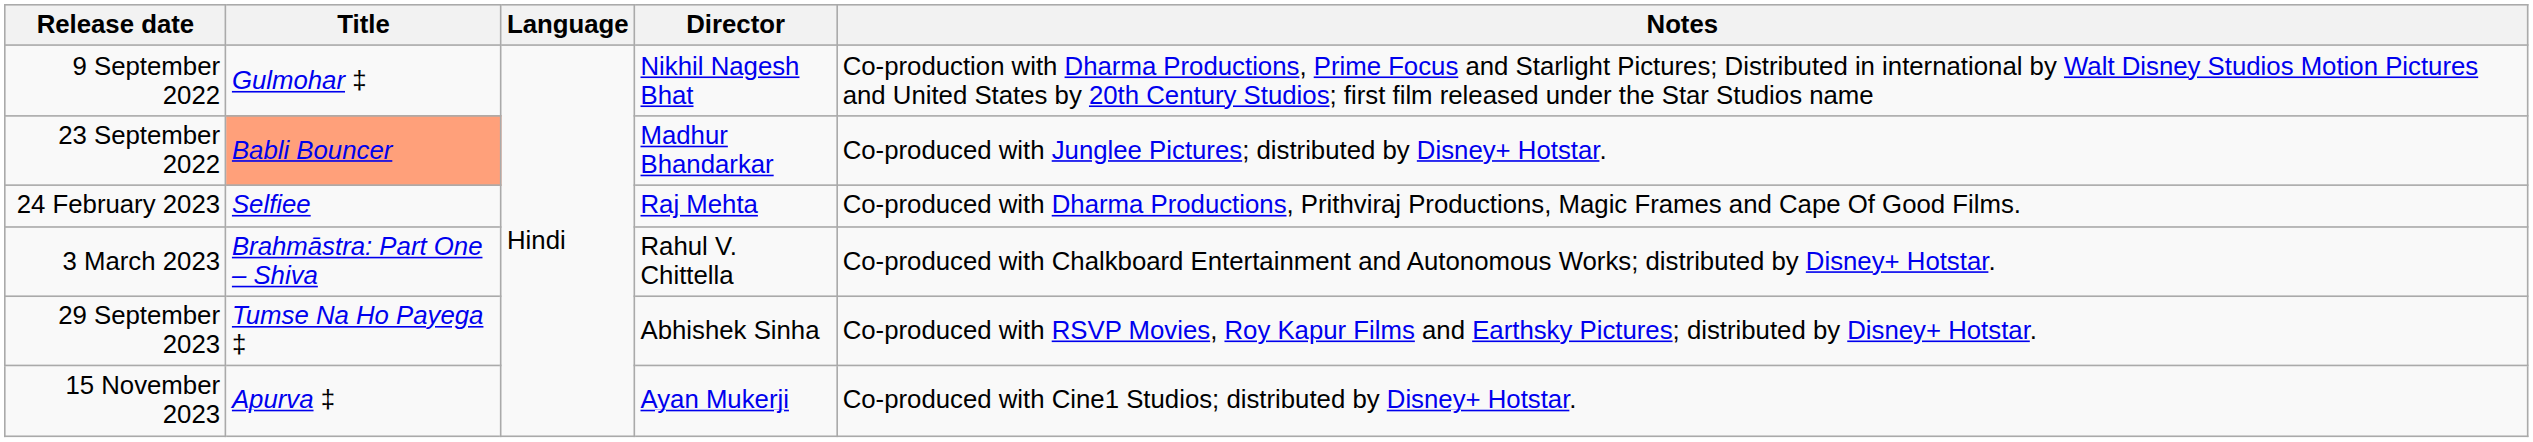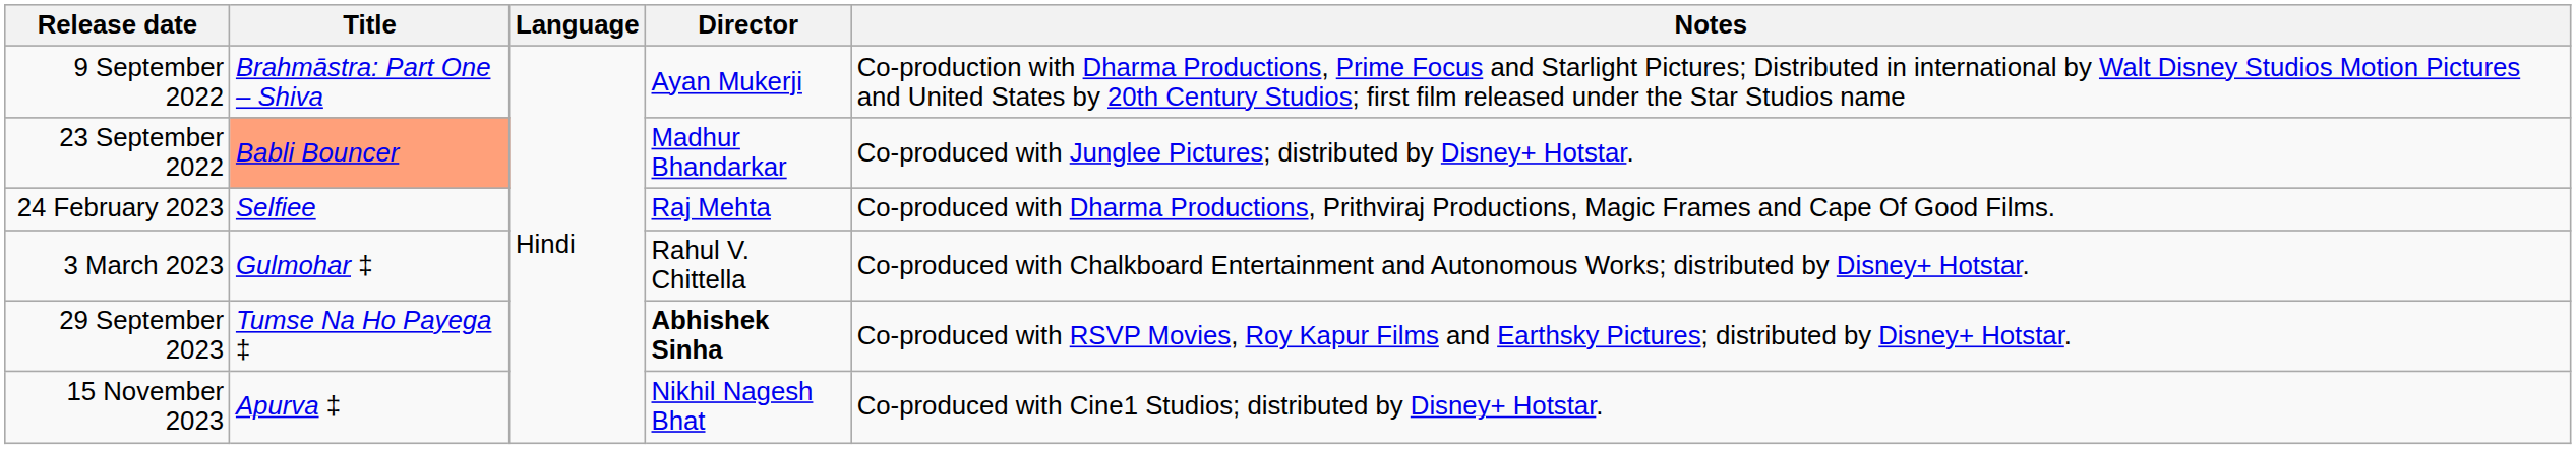9 September 2022 | Title: Gulmohar ‡ -> Brahmāstra: Part One – Shiva
9 September 2022 | Director: Nikhil Nagesh Bhat -> Ayan Mukerji
3 March 2023 | Title: Brahmāstra: Part One – Shiva -> Gulmohar ‡
29 September 2023 | Director: normal -> bold
15 November 2023 | Director: Ayan Mukerji -> Nikhil Nagesh Bhat
